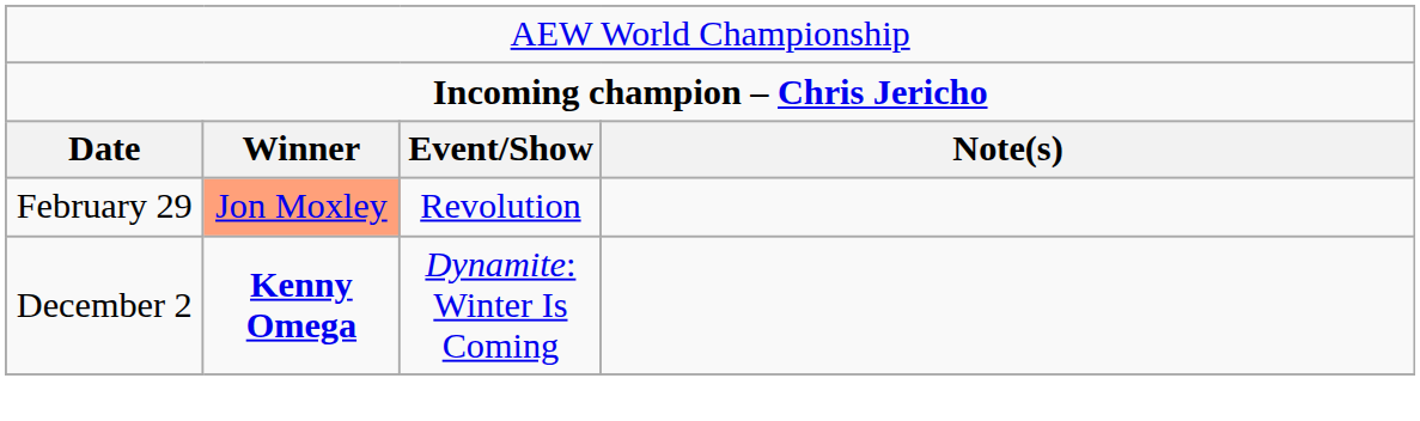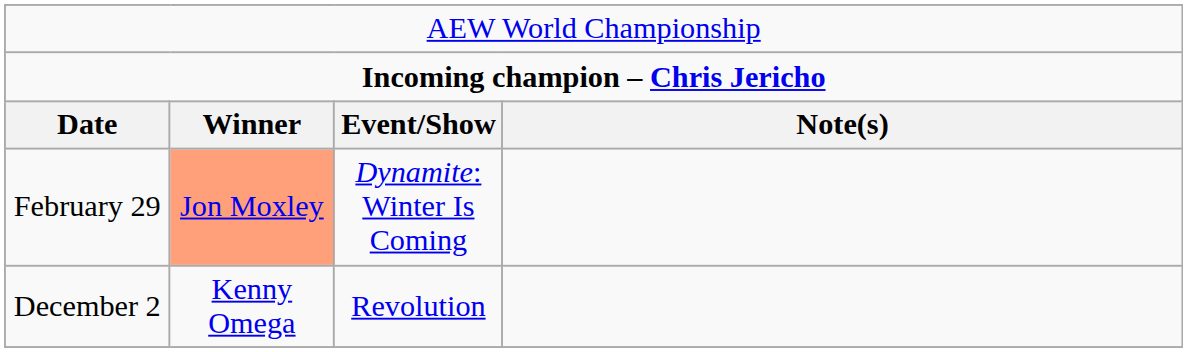February 29 | column 3: Revolution -> Dynamite: Winter Is Coming
December 2 | column 2: bold -> normal
December 2 | column 3: Dynamite: Winter Is Coming -> Revolution
